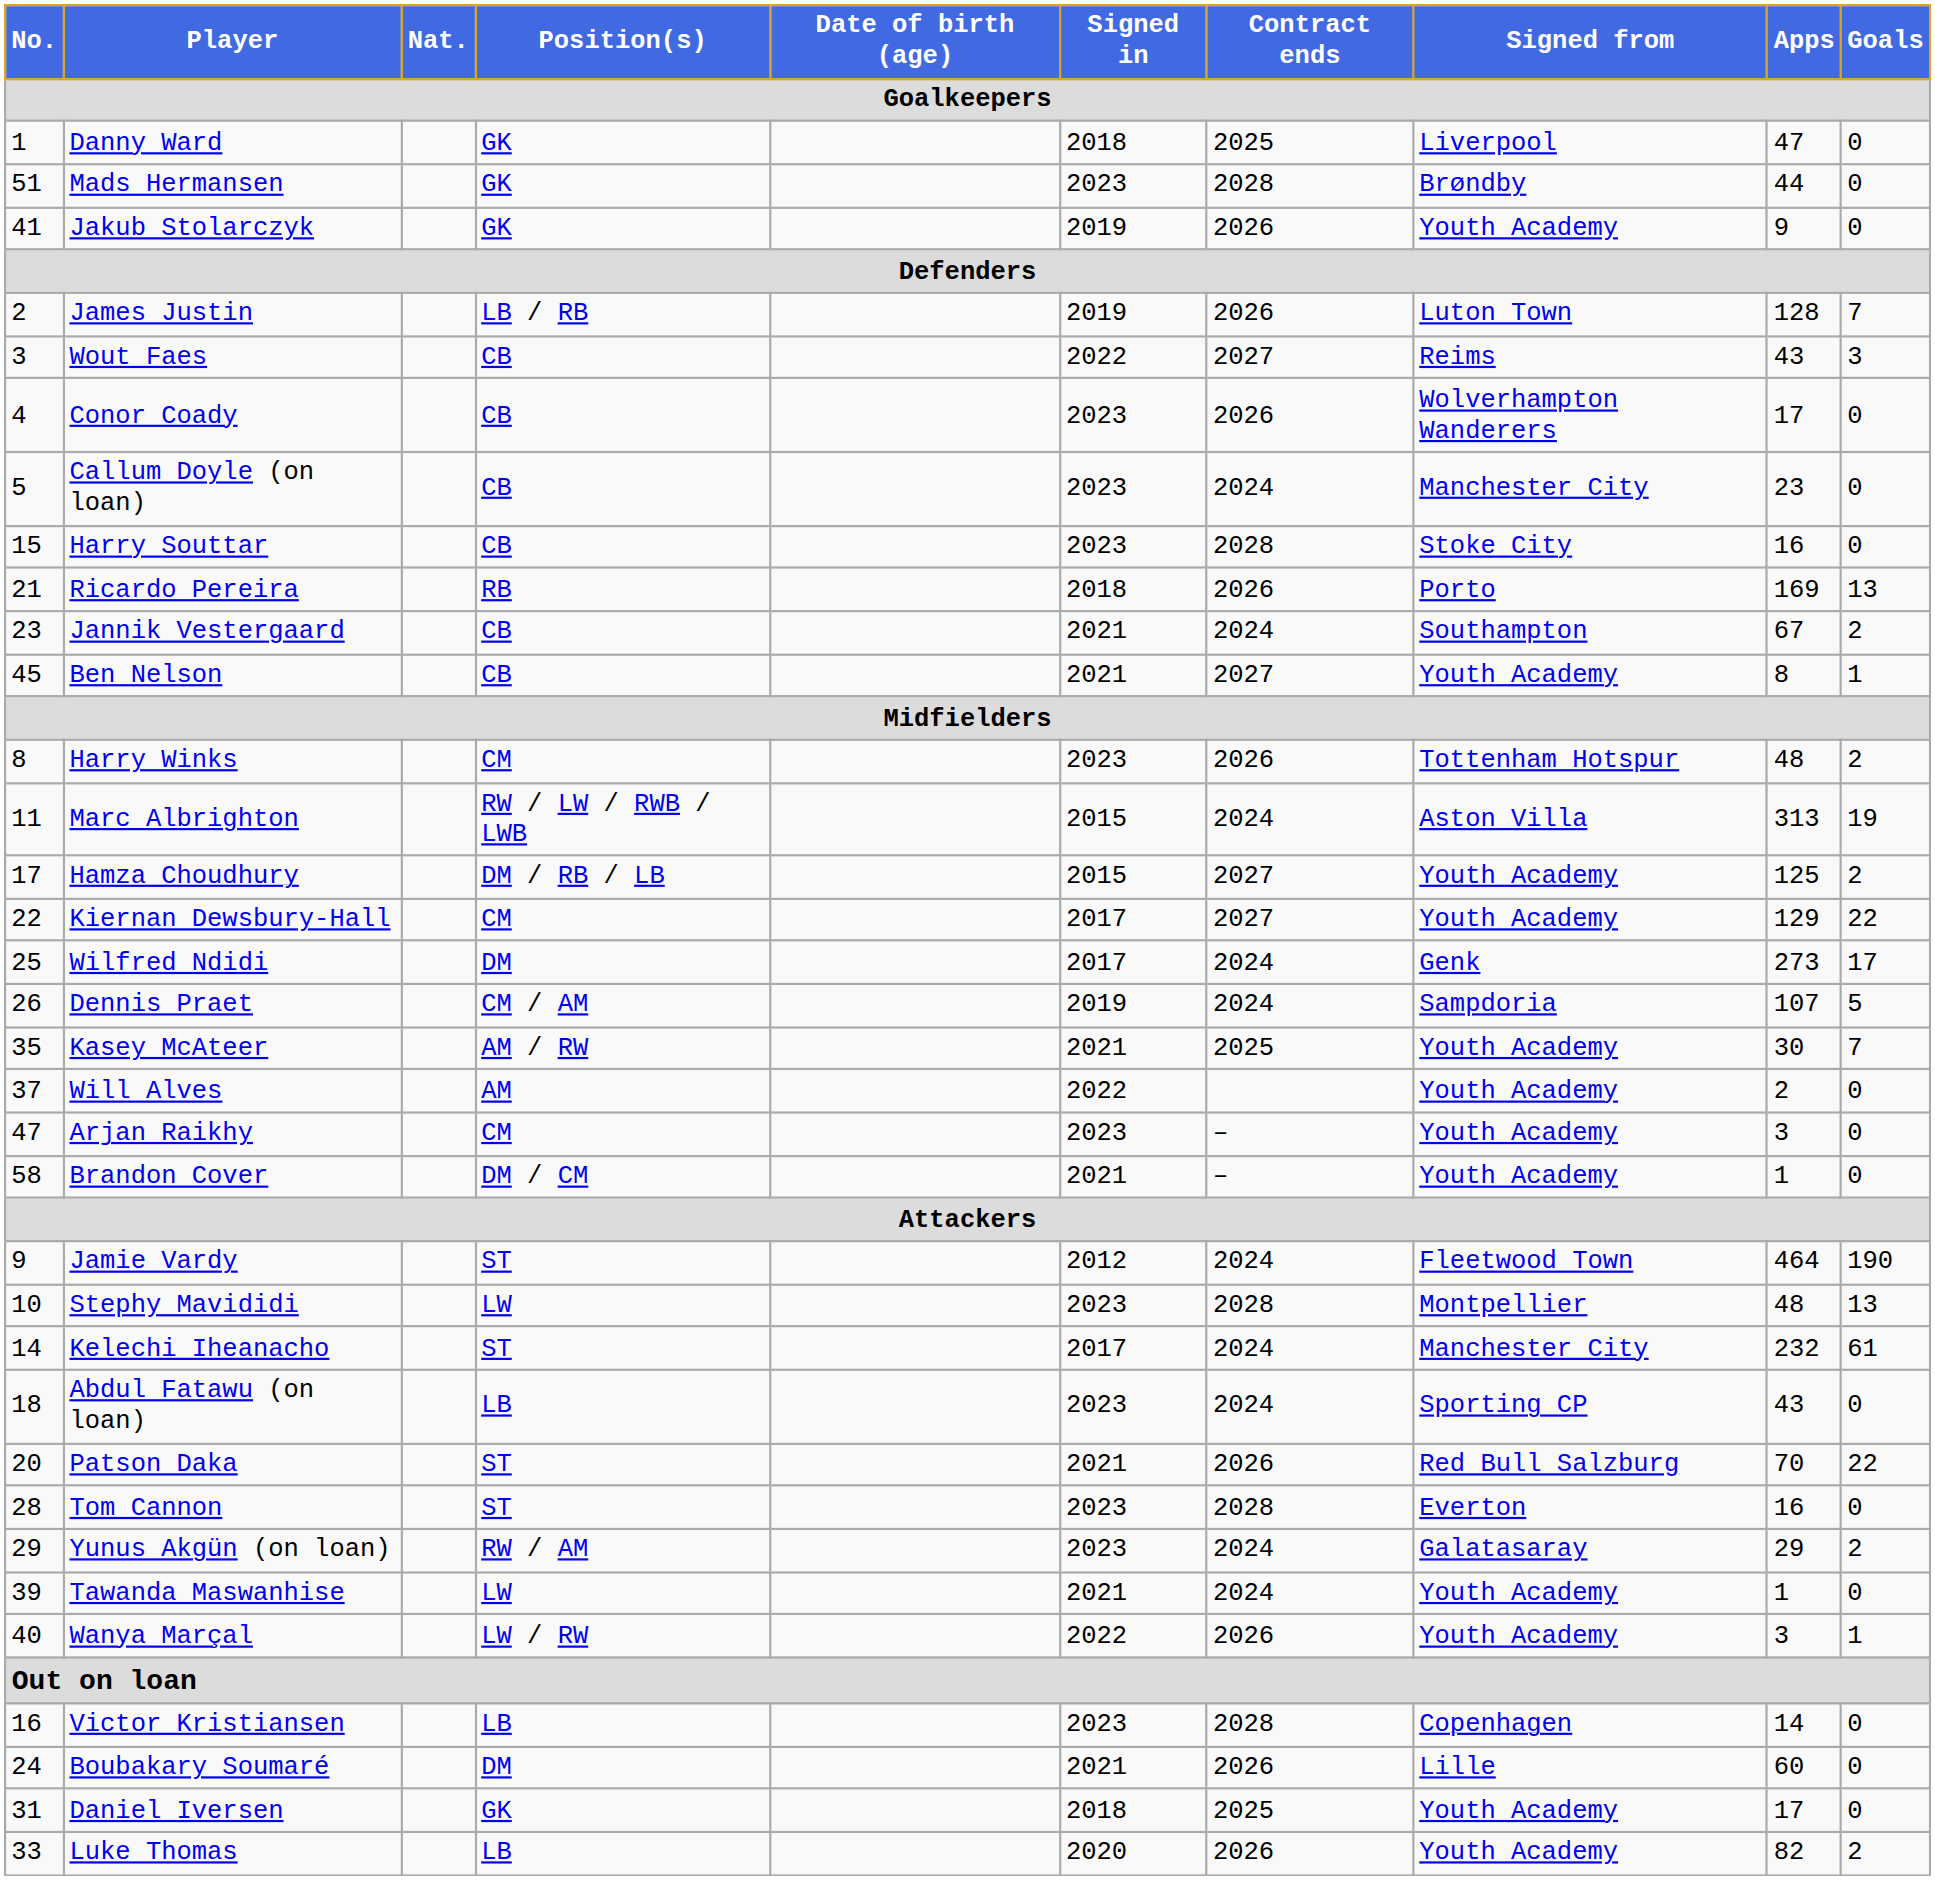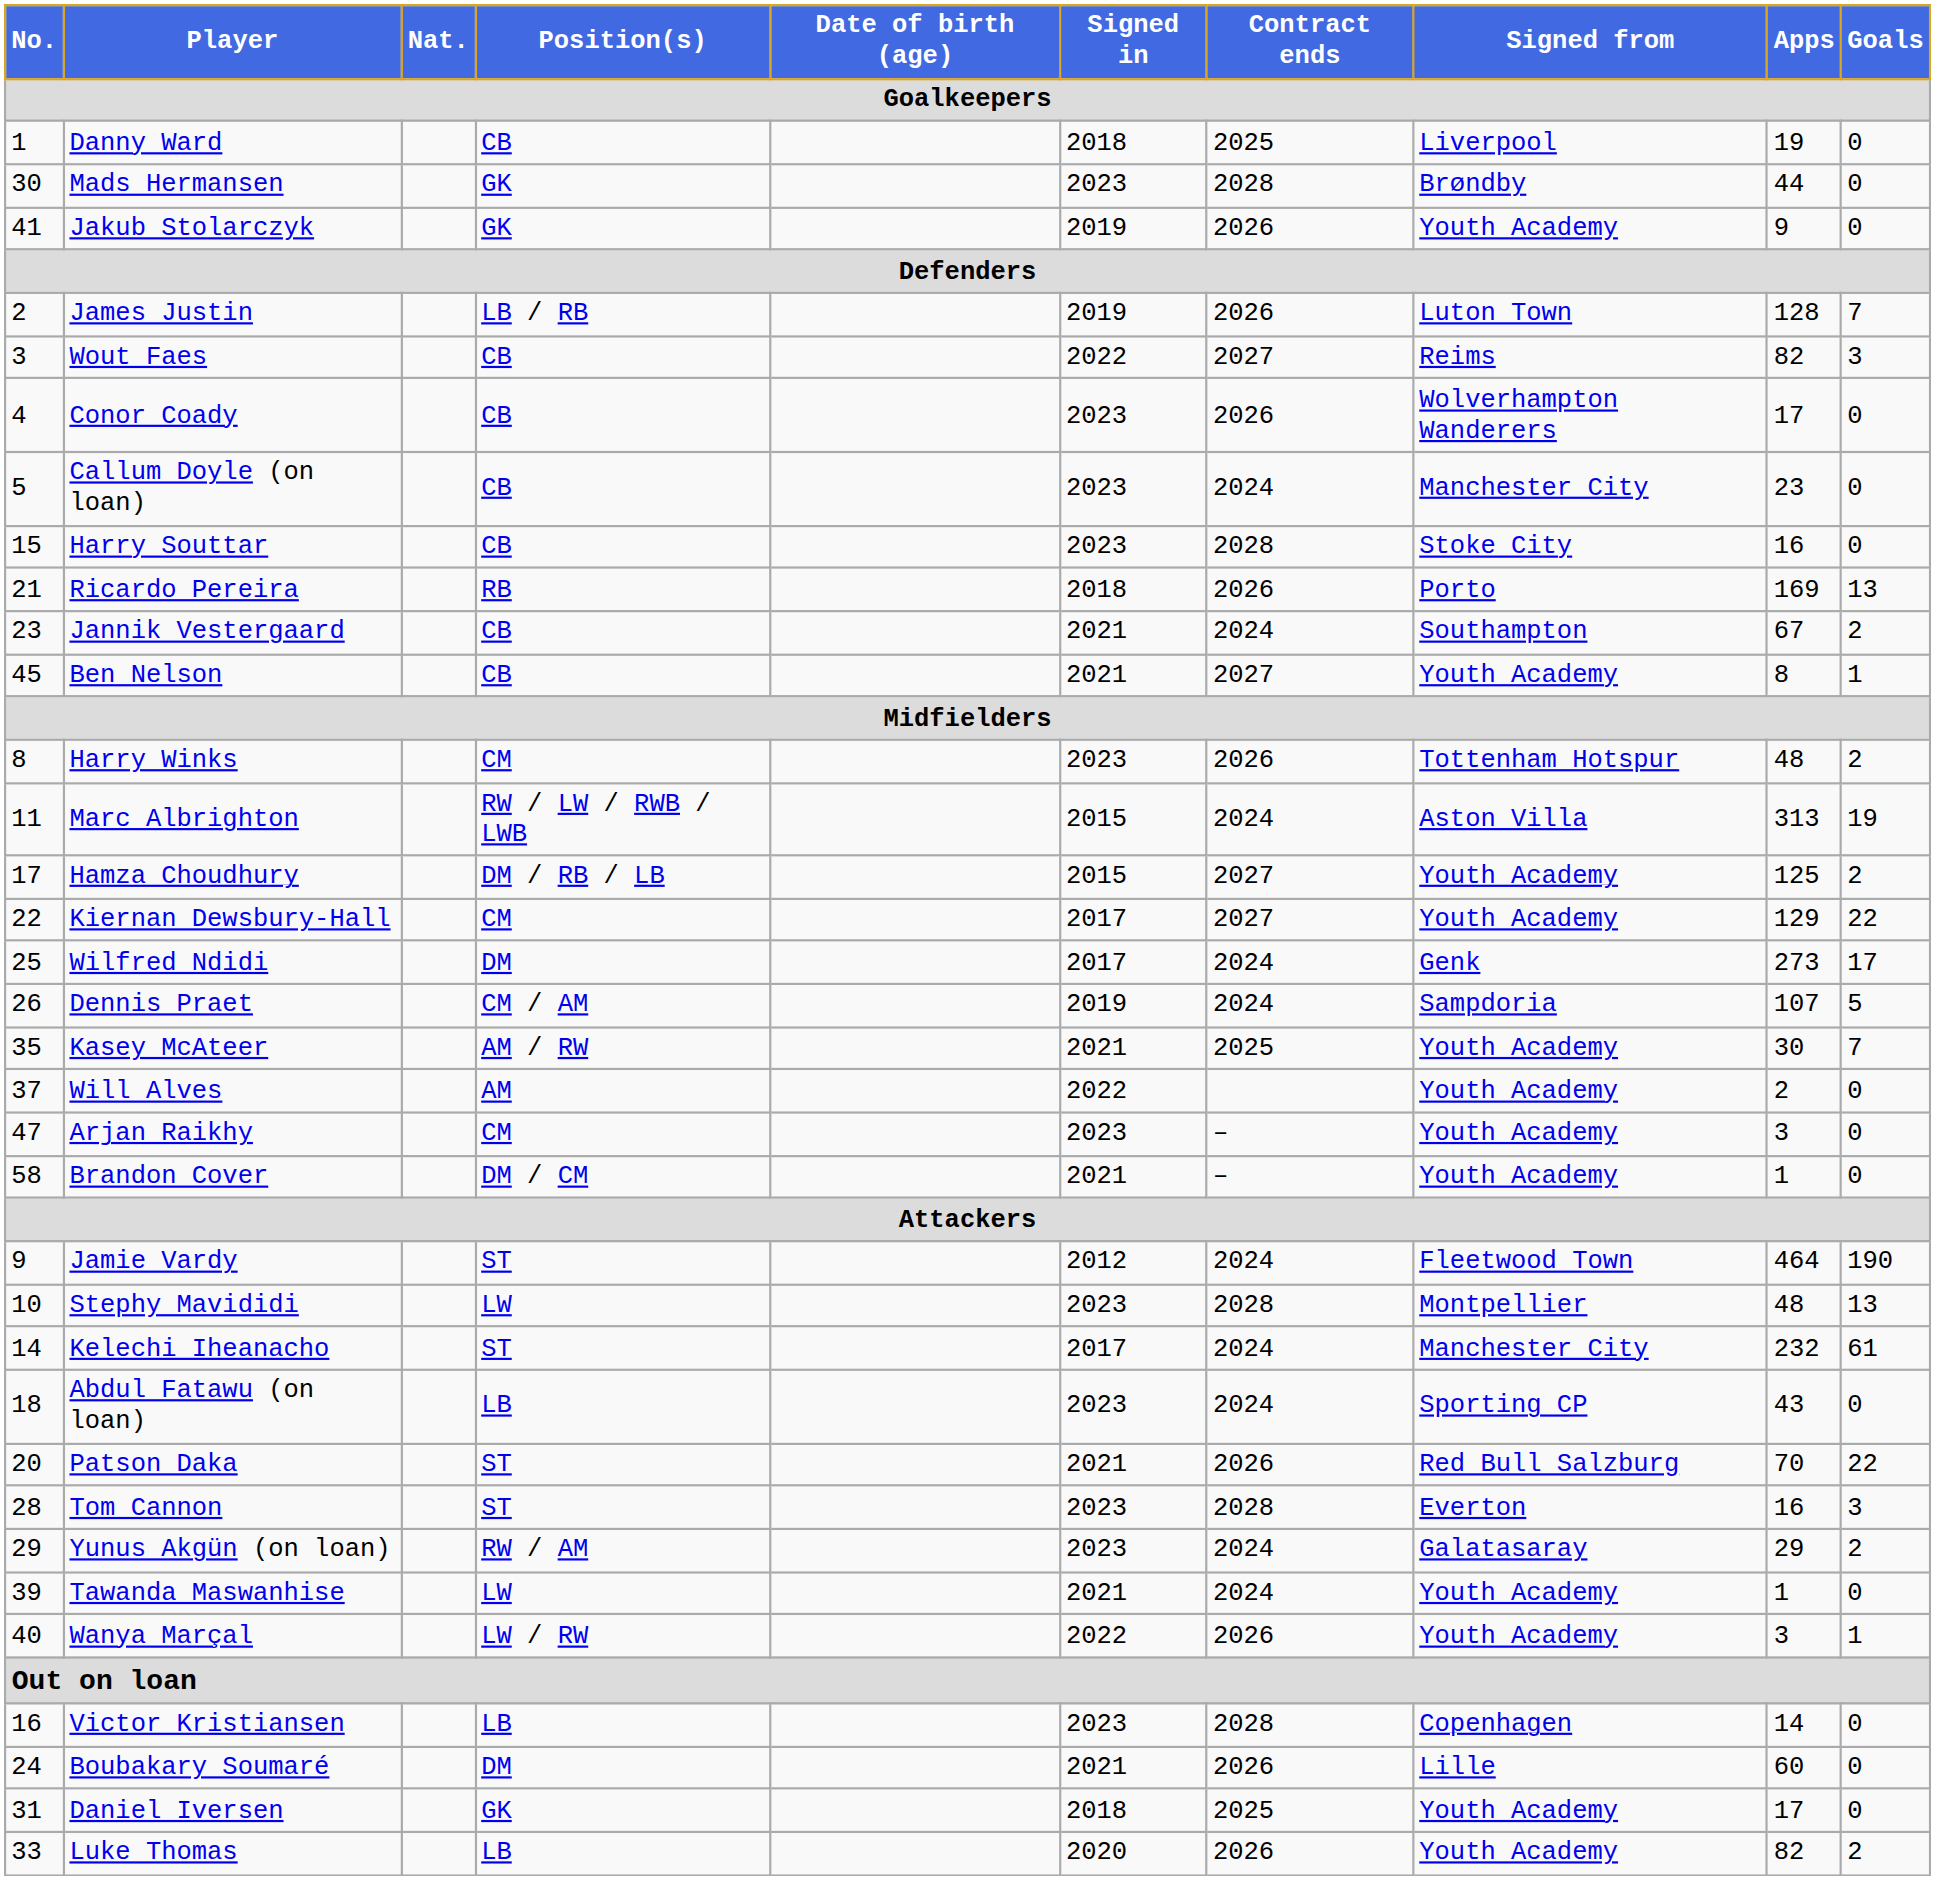Danny Ward | Position(s): GK -> CB
Danny Ward | Apps: 47 -> 19
Mads Hermansen | No.: 51 -> 30
Wout Faes | Apps: 43 -> 82
Tom Cannon | Goals: 0 -> 3
